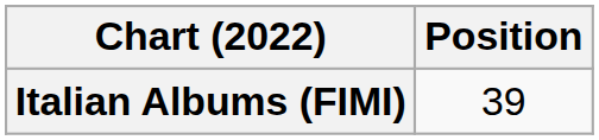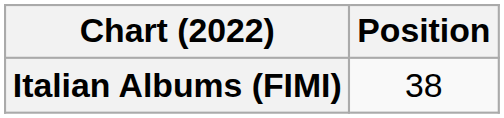Italian Albums (FIMI) | Position: 39 -> 38
